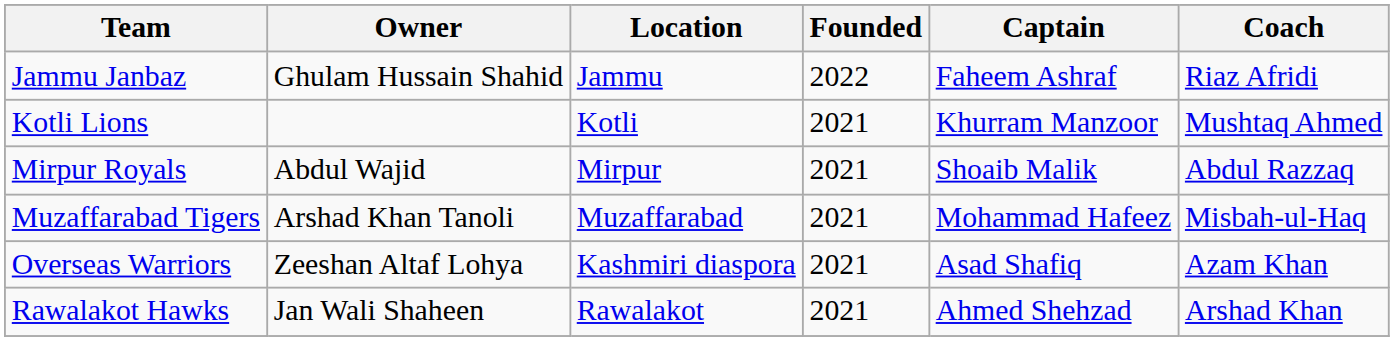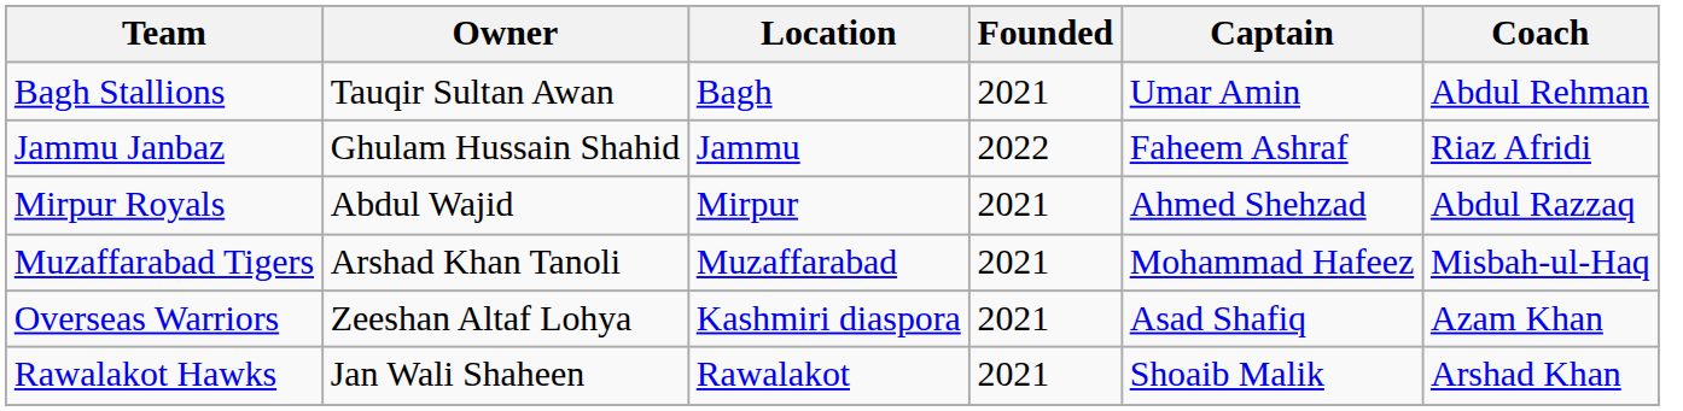+ row: Bagh Stallions | Tauqir Sultan Awan | Bagh | 2021 | Umar Amin | Abdul Rehman
- row: Kotli Lions | Kotli | 2021 | Khurram Manzoor | Mushtaq Ahmed
Mirpur Royals | Captain: Shoaib Malik -> Ahmed Shehzad
Rawalakot Hawks | Captain: Ahmed Shehzad -> Shoaib Malik
